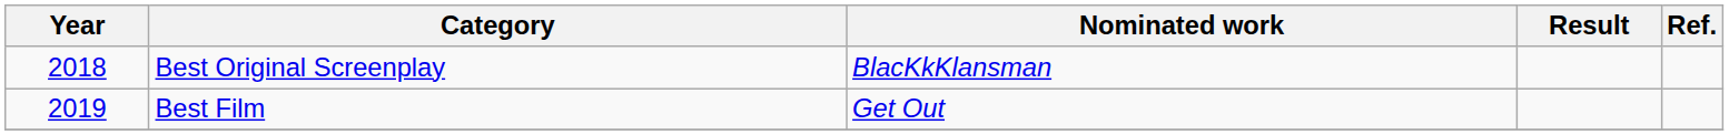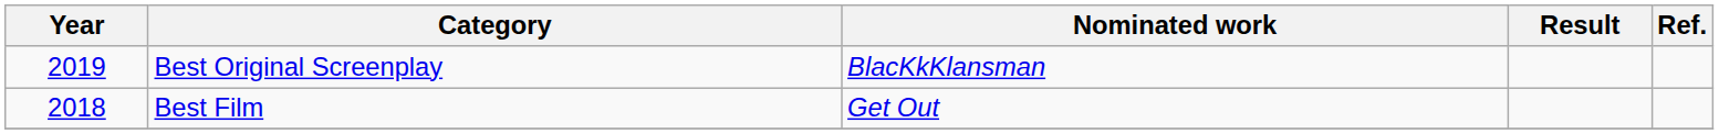Best Original Screenplay | Year: 2018 -> 2019
Best Film | Year: 2019 -> 2018
